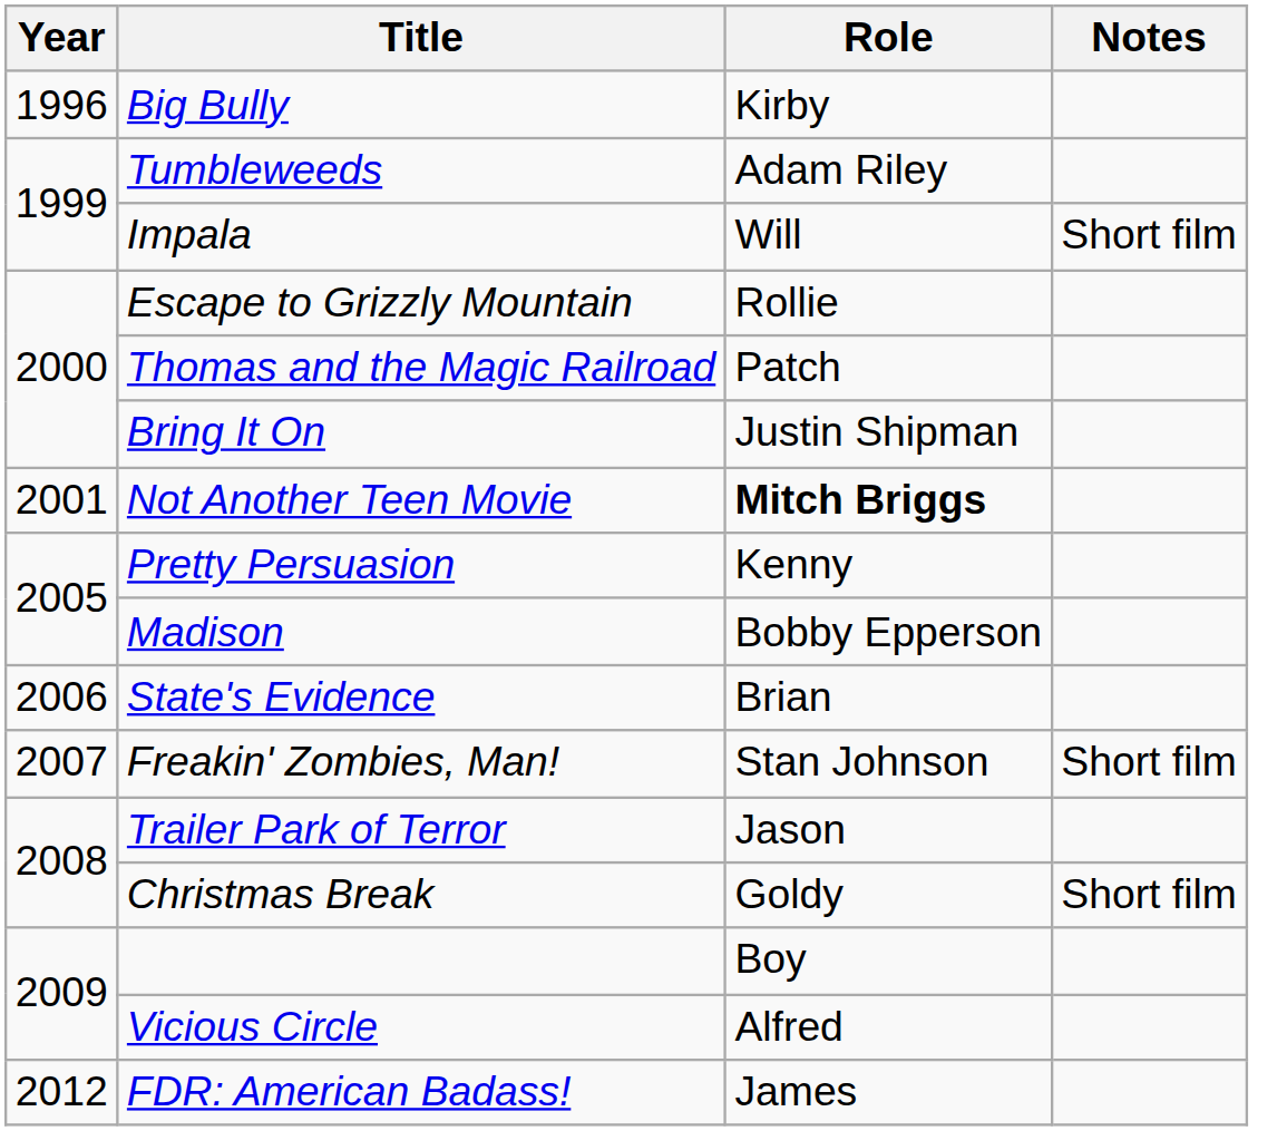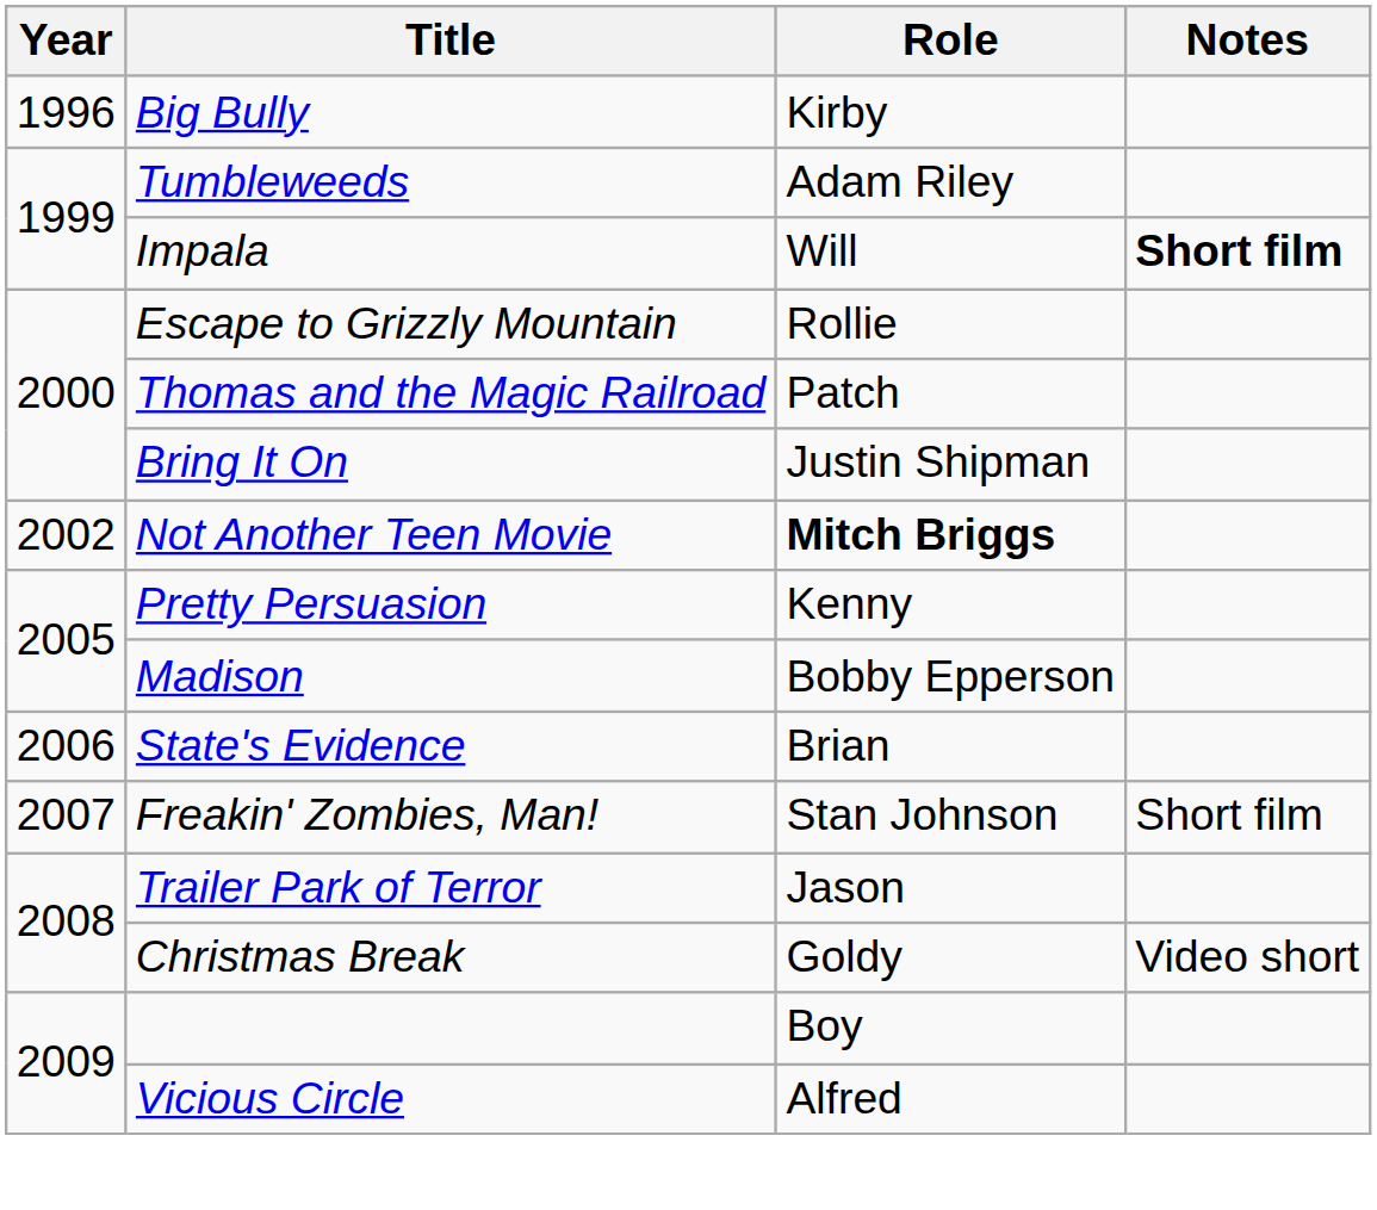Impala | Notes: normal -> bold
Not Another Teen Movie | Year: 2001 -> 2002
Christmas Break | Notes: Short film -> Video short
- row: 2012 | FDR: American Badass! | James
